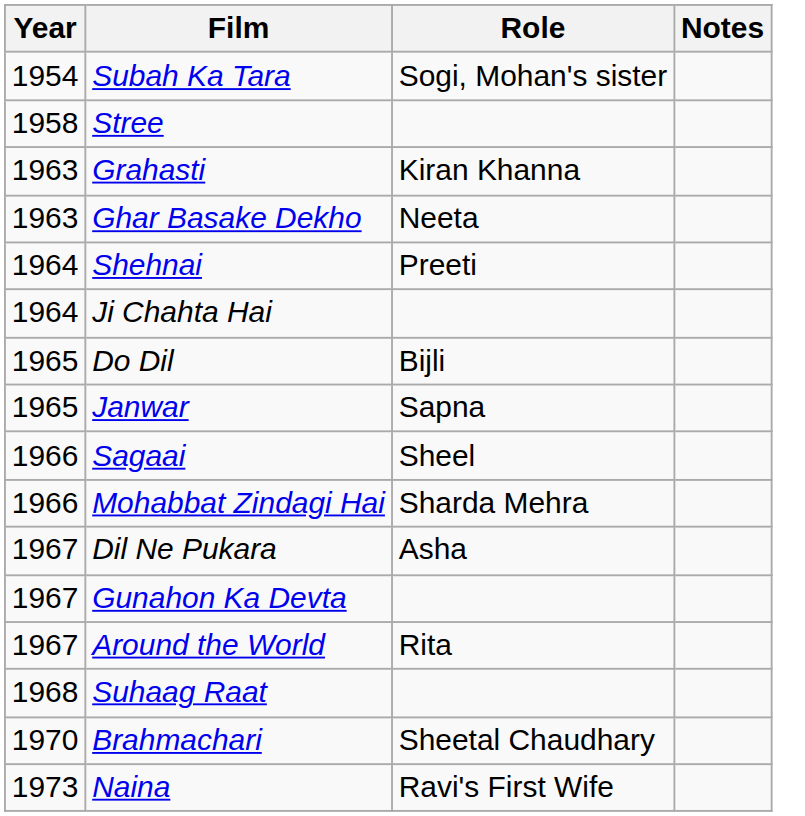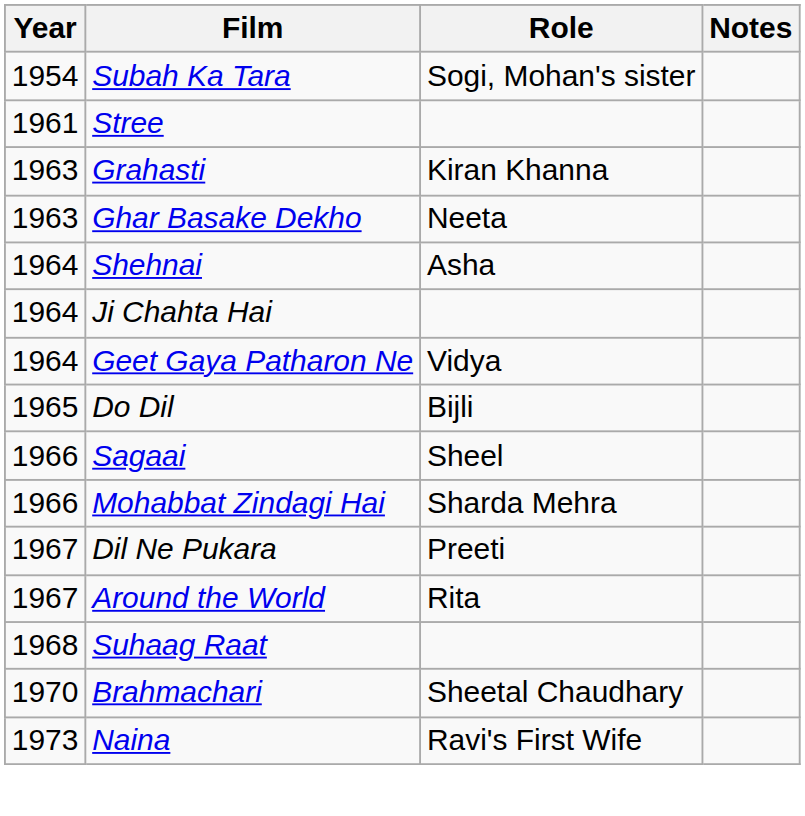Stree | Year: 1958 -> 1961
Shehnai | Role: Preeti -> Asha
+ row: 1964 | Geet Gaya Patharon Ne | Vidya
- row: 1965 | Janwar | Sapna
Dil Ne Pukara | Role: Asha -> Preeti
- row: 1967 | Gunahon Ka Devta
